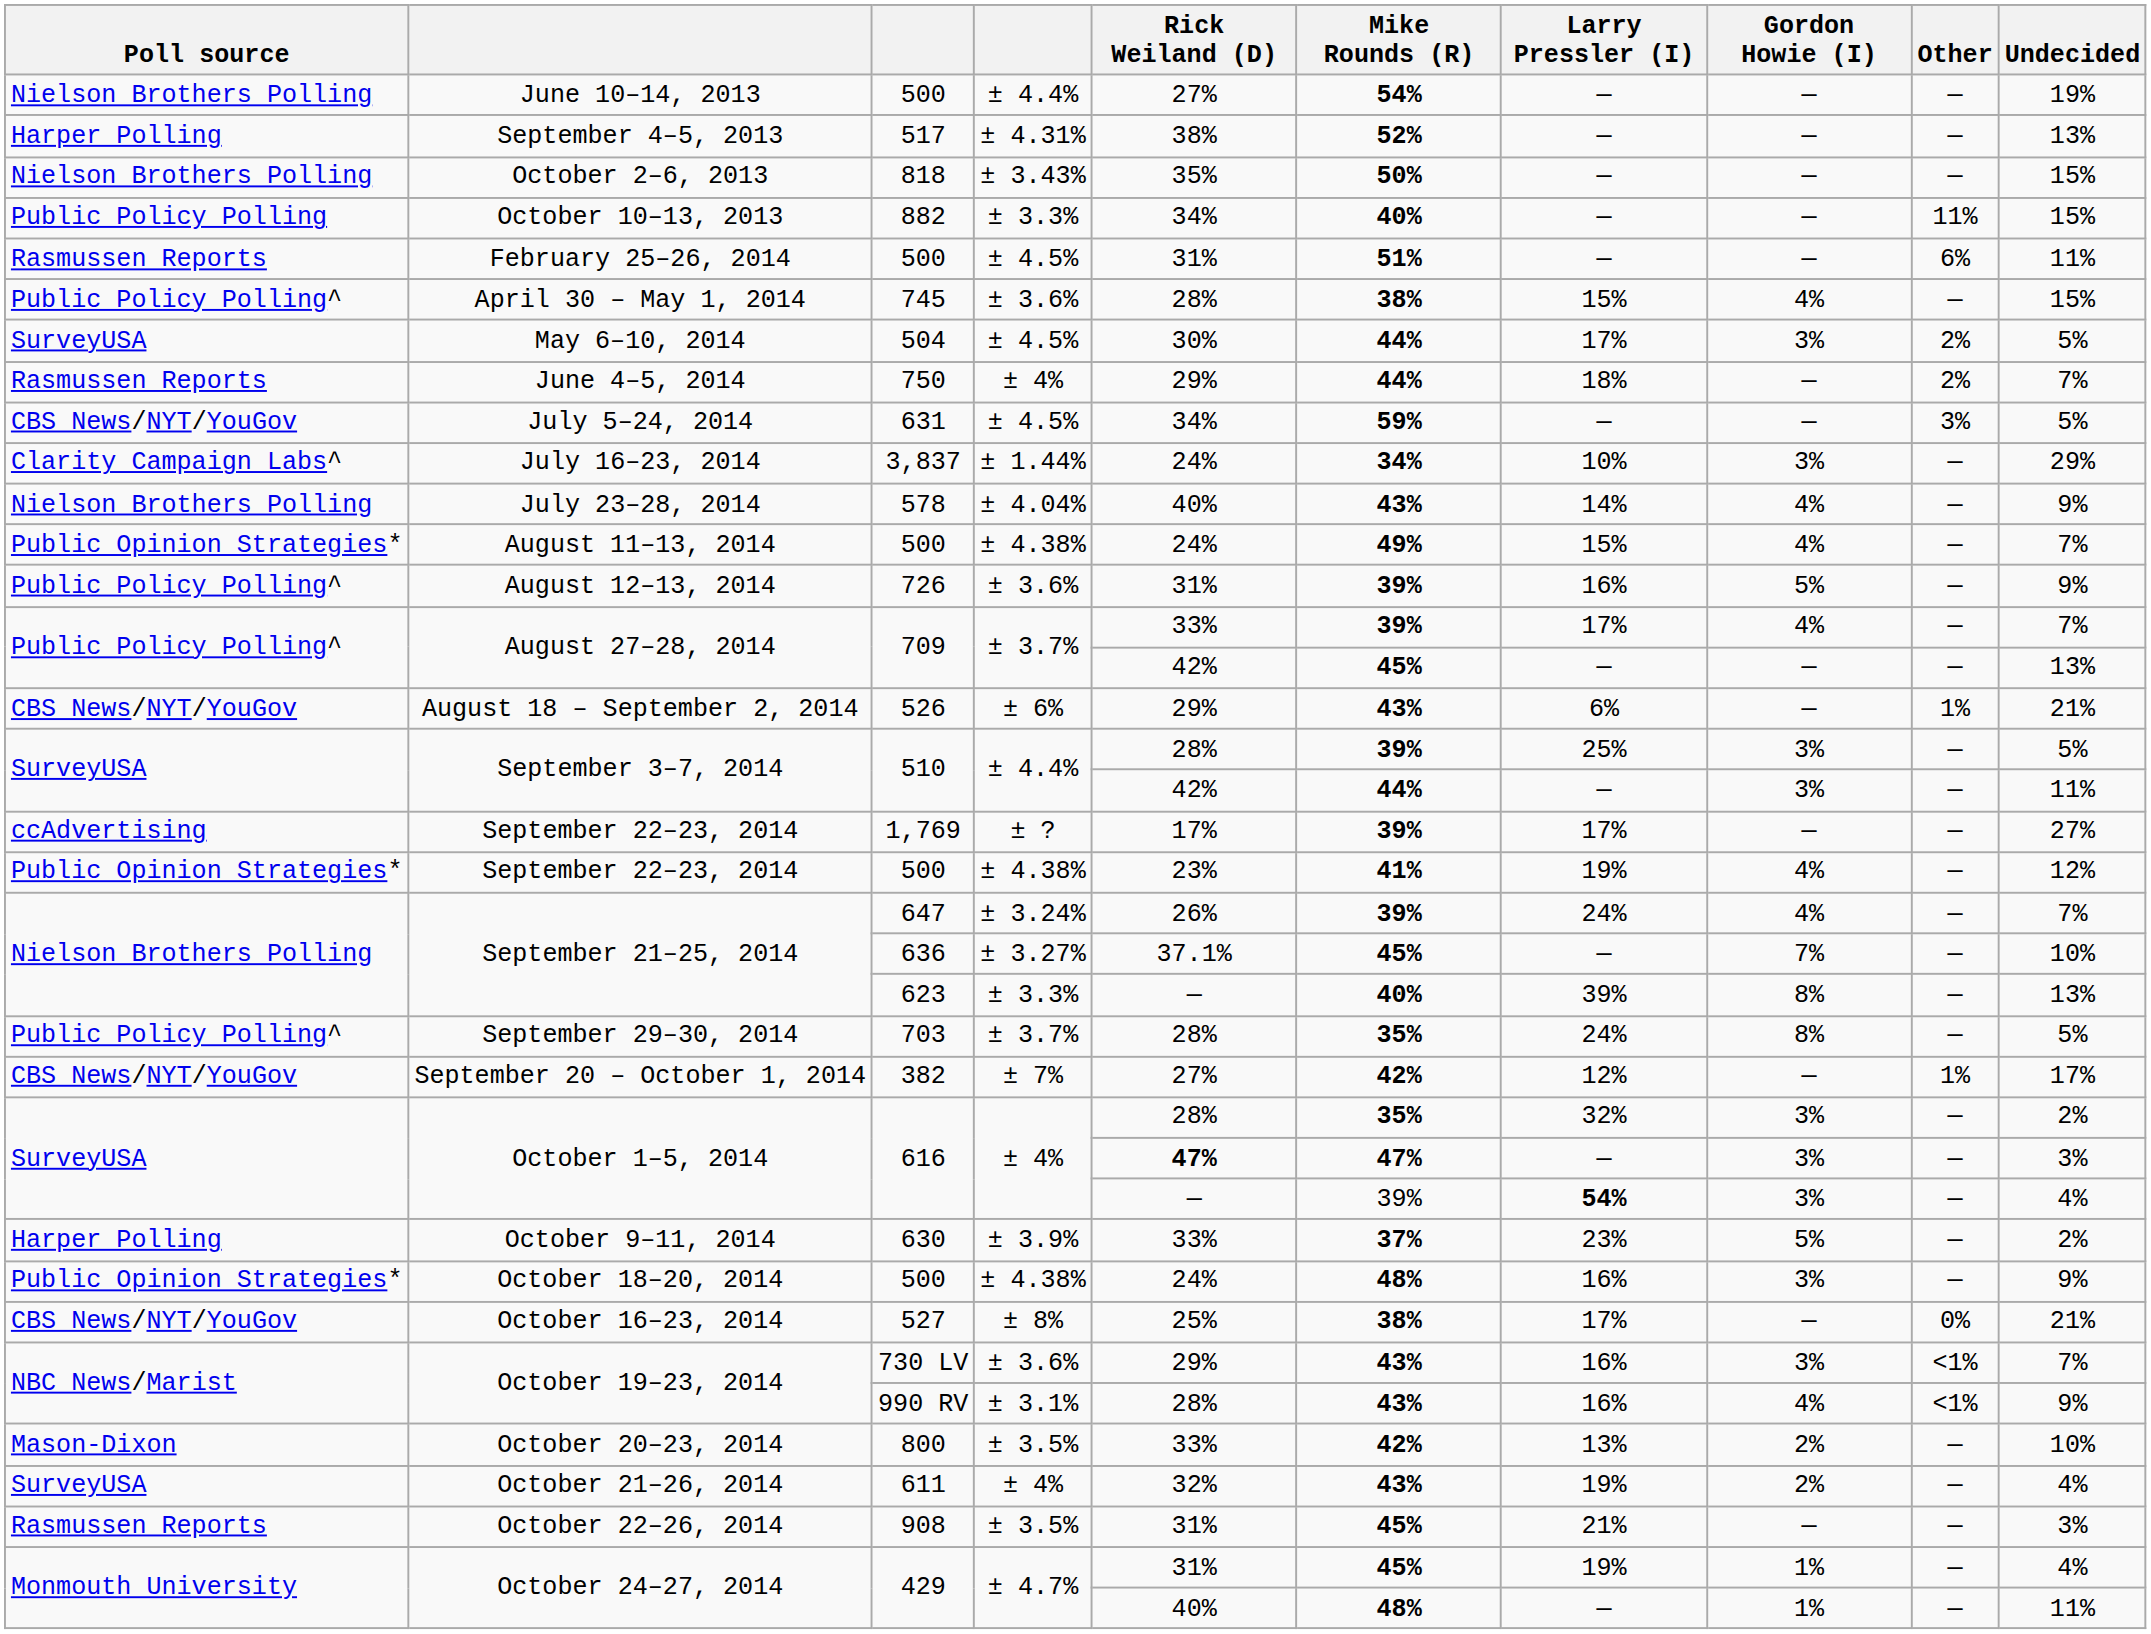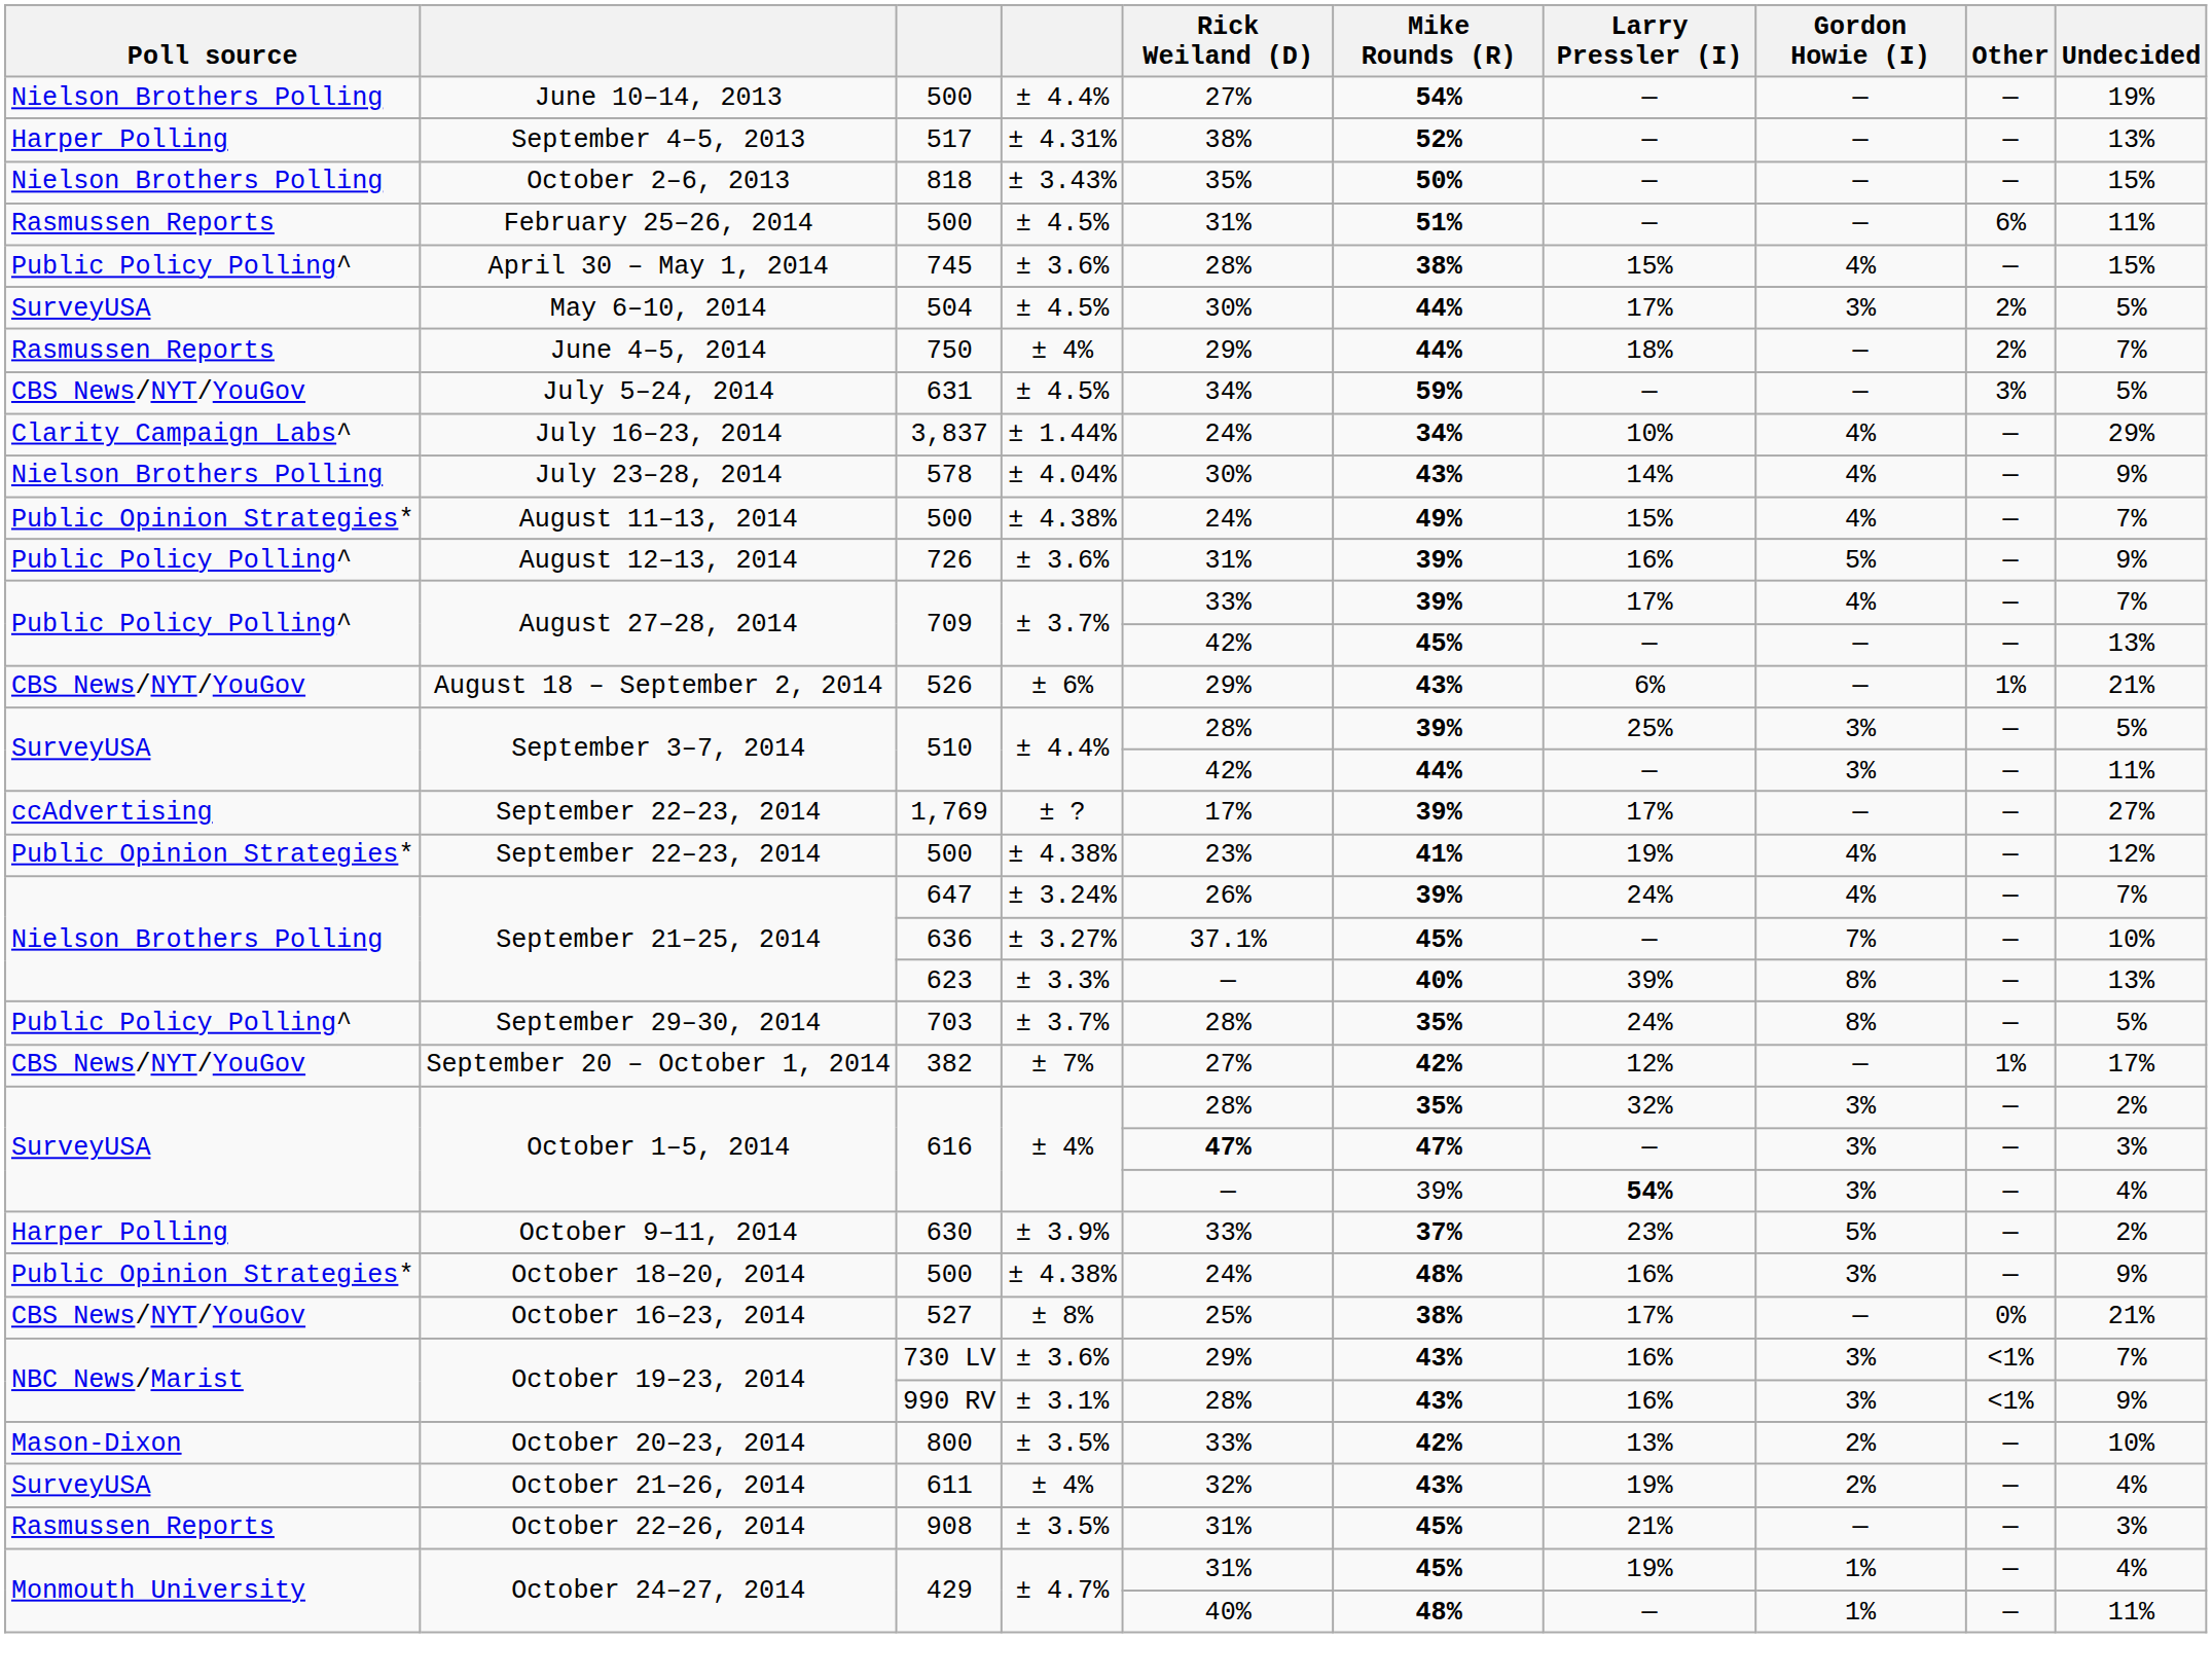- row: Public Policy Polling | October 10–13, 2013 | 882 | ± 3.3% | 34% | 40% | — | — | 11% | 15%
July 16–23, 2014 | Gordon Howie (I): 3% -> 4%
July 23–28, 2014 | Rick Weiland (D): 40% -> 30%
October 19–23, 2014 / 990 RV | Gordon Howie (I): 4% -> 3%
